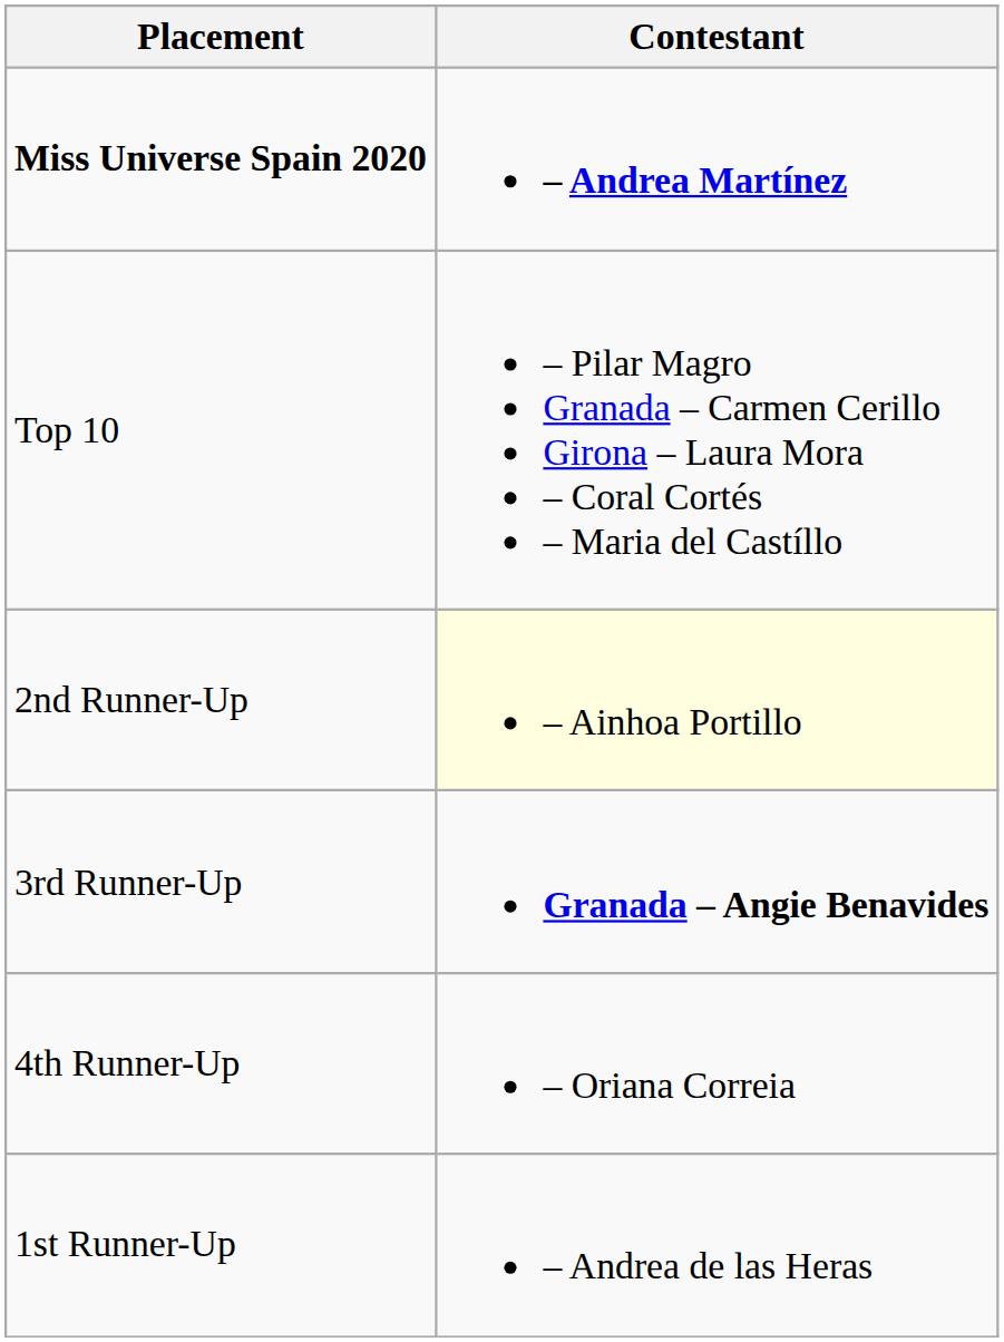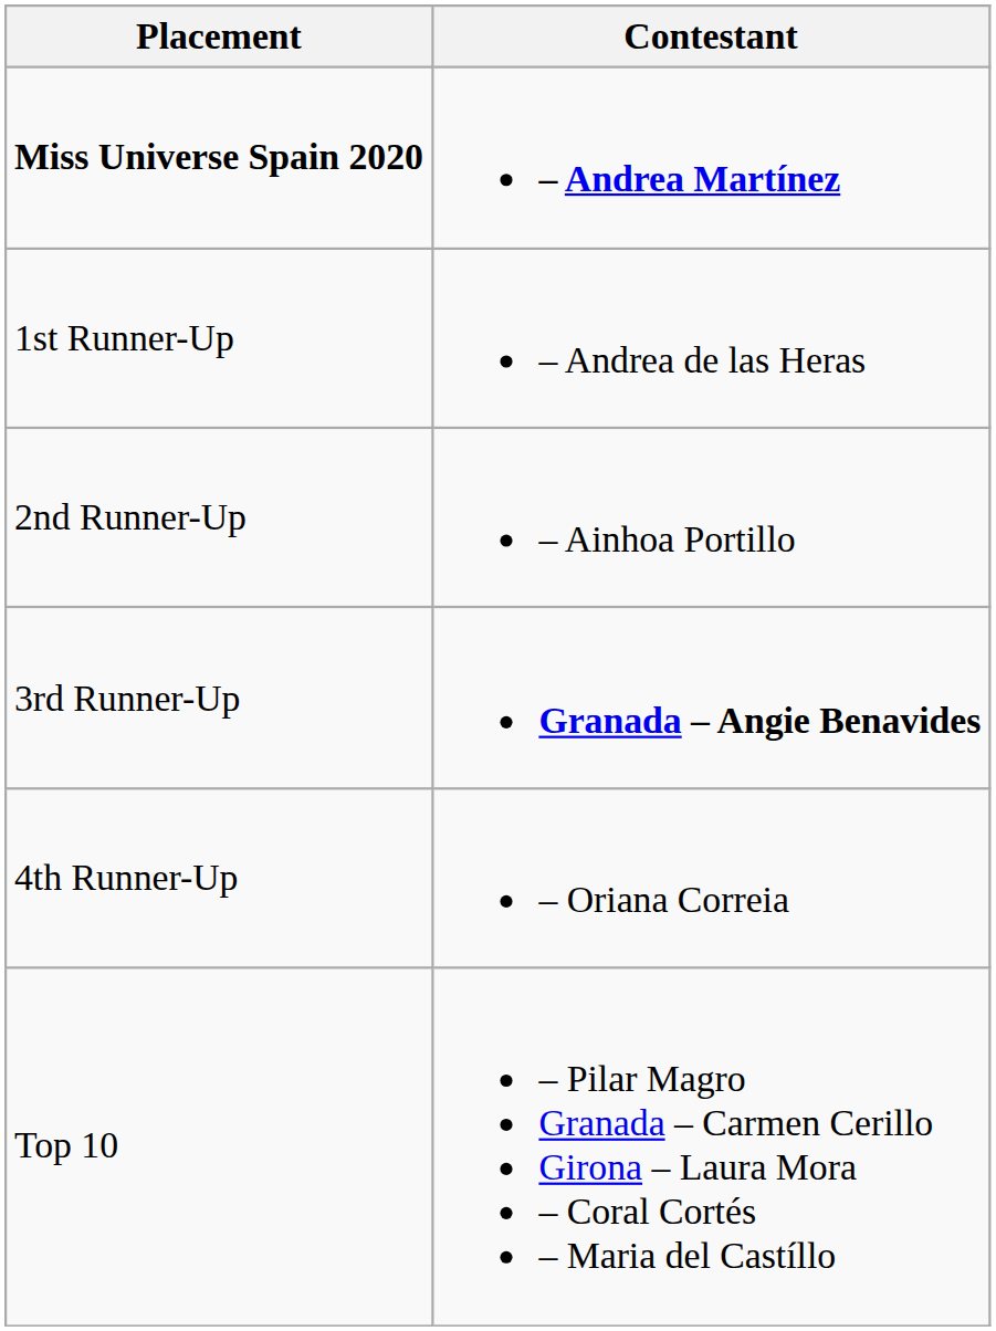rows swapped: 1st Runner-Up <-> Top 10
2nd Runner-Up | Contestant: lightyellow background -> no background
